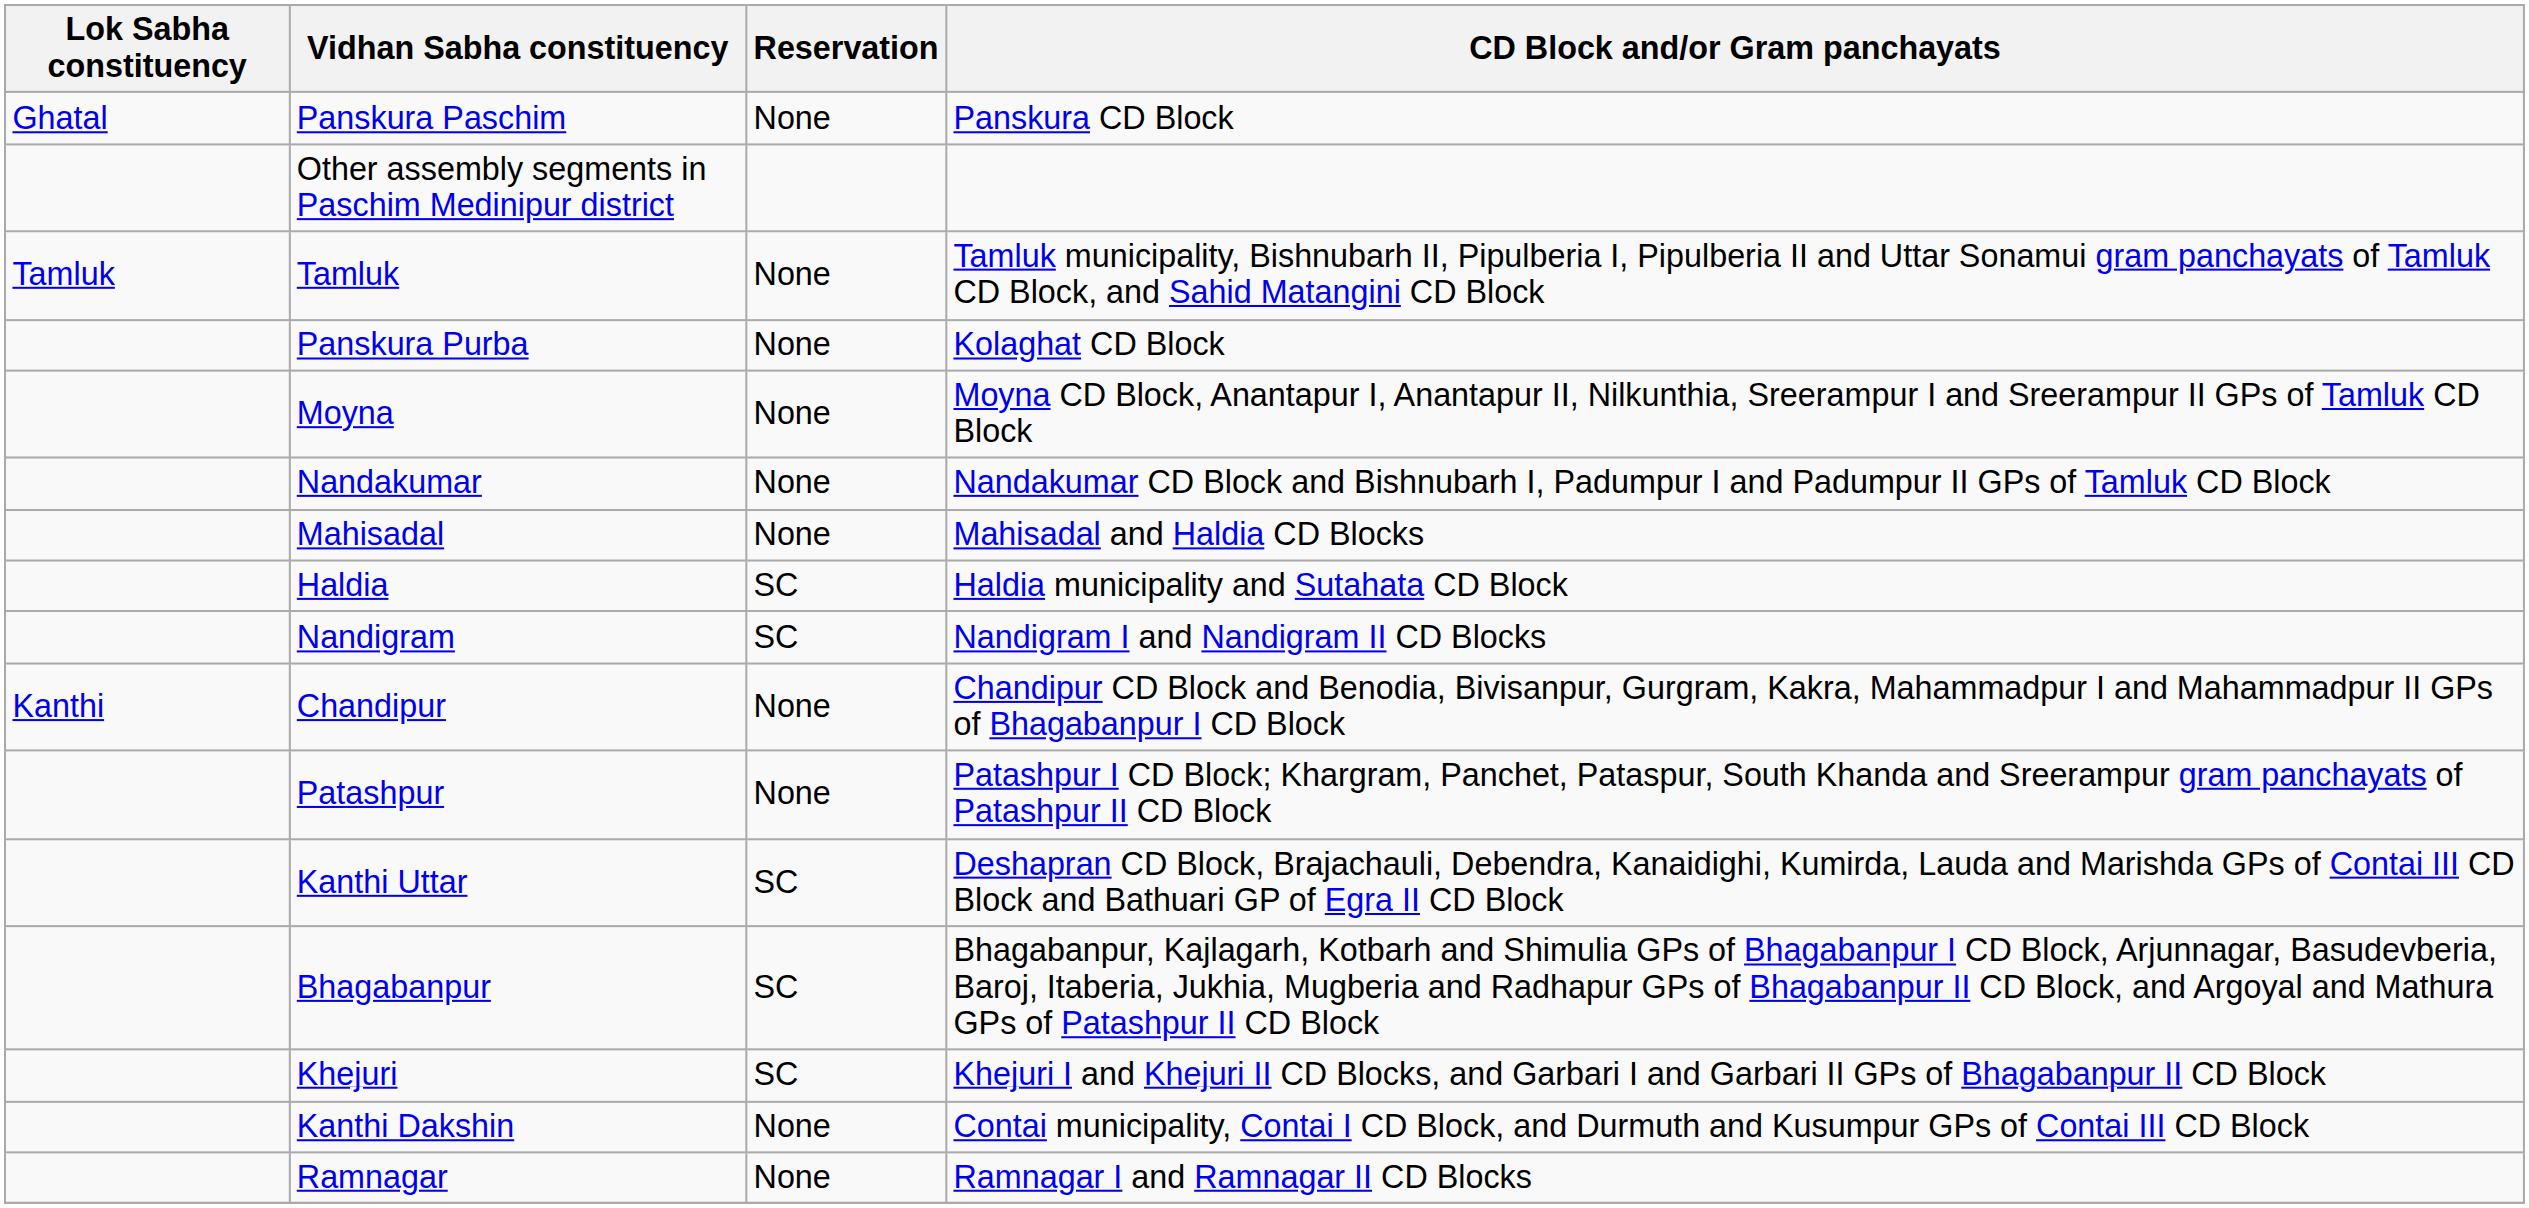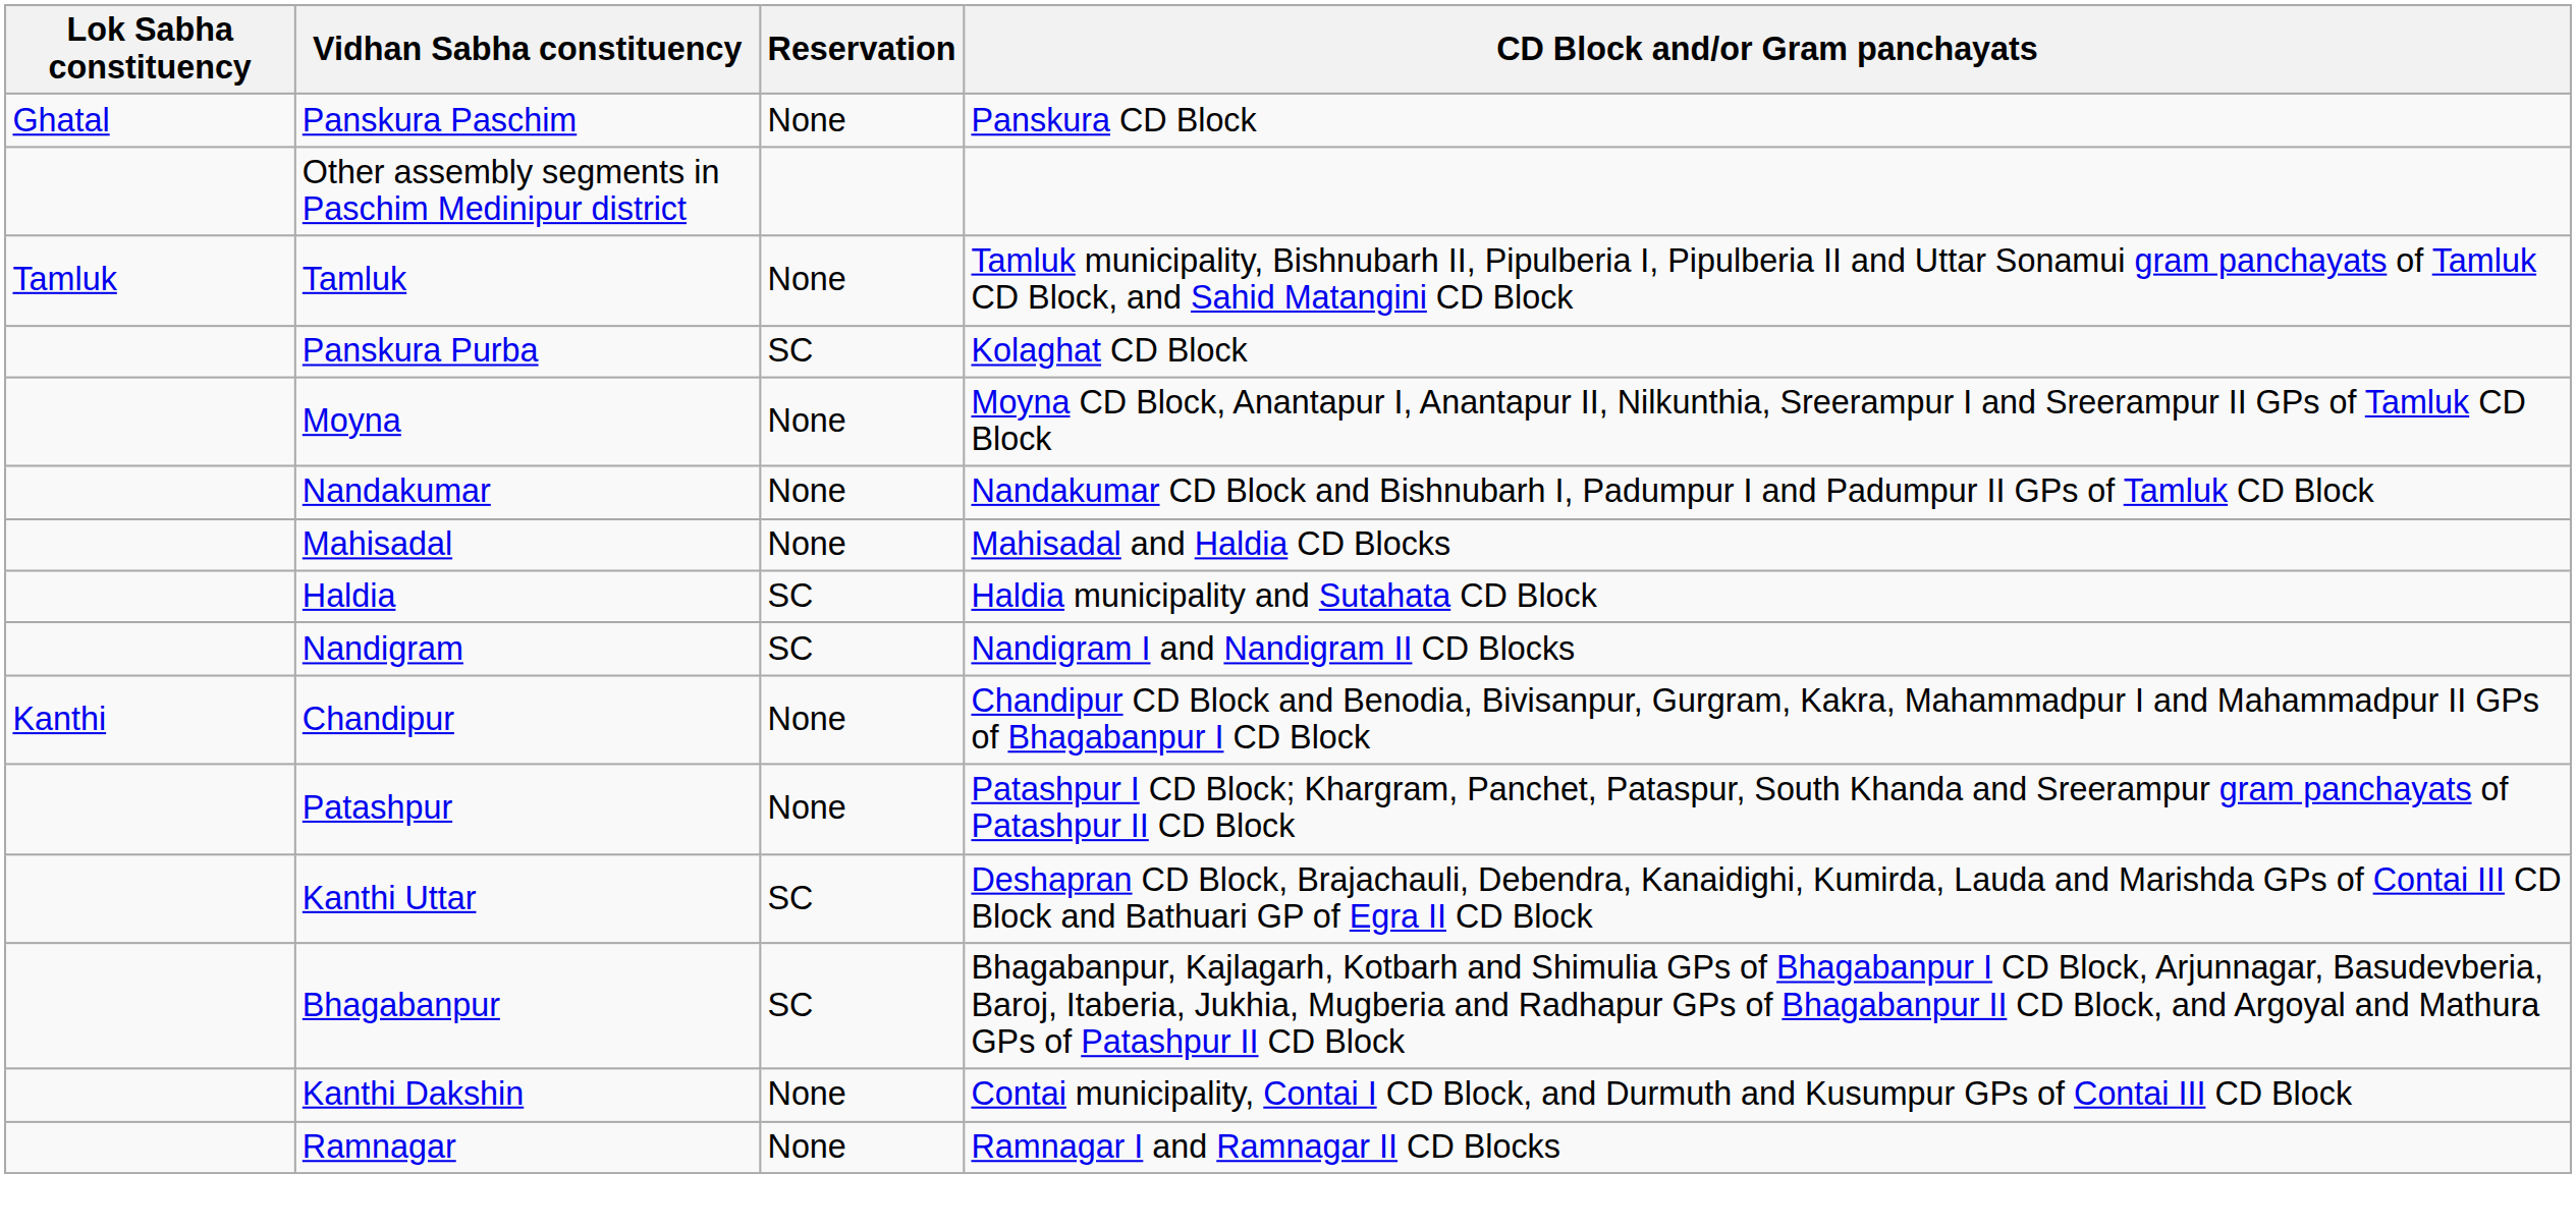Panskura Purba | Reservation: None -> SC
- row: Khejuri | SC | Khejuri I and Khejuri II CD Blocks, and Garbari I and Garbari II GPs of Bhagabanpur II CD Block
